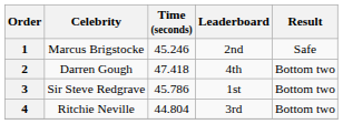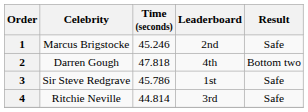2 | Time (seconds): 47.418 -> 47.818
3 | Result: Bottom two -> Safe
4 | Time (seconds): 44.804 -> 44.814
4 | Result: Bottom two -> Safe
